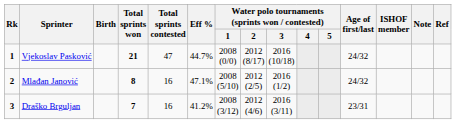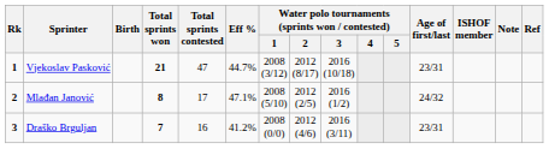Vjekoslav Pasković | Water polo tournaments (sprints won / contested) / 1: 2008 (0/0) -> 2008 (3/12)
Vjekoslav Pasković | Age of first/last: 24/32 -> 23/31
Mlađan Janović | Total sprints contested: 16 -> 17
Draško Brguljan | Water polo tournaments (sprints won / contested) / 1: 2008 (3/12) -> 2008 (0/0)
